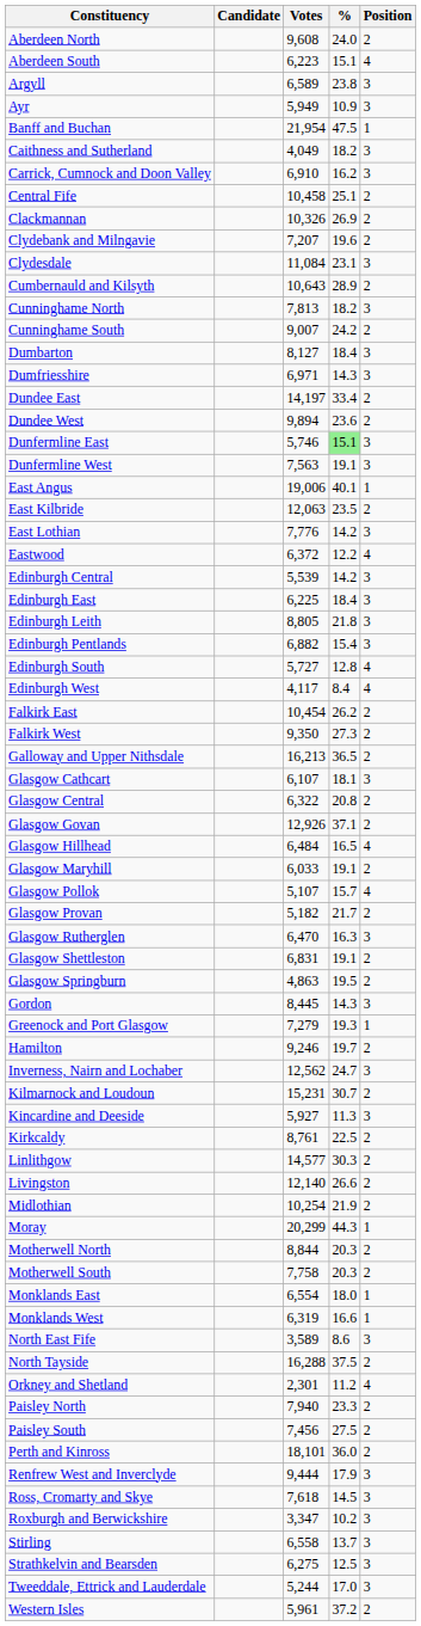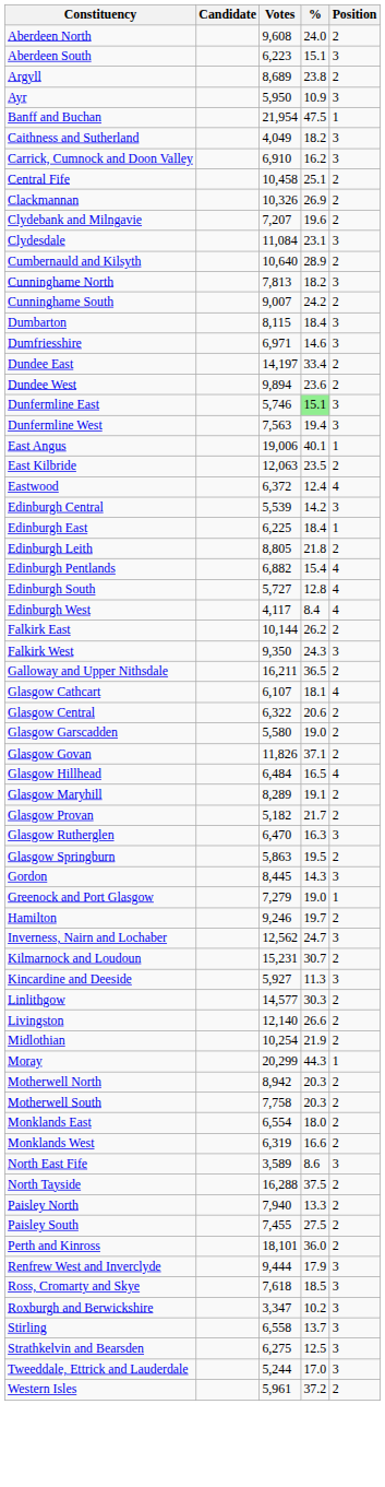Aberdeen South | Position: 4 -> 3
Argyll | Votes: 6,589 -> 8,689
Argyll | Position: 3 -> 2
Ayr | Votes: 5,949 -> 5,950
Cumbernauld and Kilsyth | Votes: 10,643 -> 10,640
Dumbarton | Votes: 8,127 -> 8,115
Dumfriesshire | %: 14.3 -> 14.6
Dunfermline West | %: 19.1 -> 19.4
- row: East Lothian | 7,776 | 14.2 | 3
Eastwood | %: 12.2 -> 12.4
Edinburgh East | Position: 3 -> 1
Edinburgh Leith | Position: 3 -> 2
Edinburgh Pentlands | Position: 3 -> 4
Falkirk East | Votes: 10,454 -> 10,144
Falkirk West | %: 27.3 -> 24.3
Falkirk West | Position: 2 -> 3
Galloway and Upper Nithsdale | Votes: 16,213 -> 16,211
Glasgow Cathcart | Position: 3 -> 4
Glasgow Central | %: 20.8 -> 20.6
+ row: Glasgow Garscadden | 5,580 | 19.0 | 2
Glasgow Govan | Votes: 12,926 -> 11,826
Glasgow Maryhill | Votes: 6,033 -> 8,289
- row: Glasgow Pollok | 5,107 | 15.7 | 4
- row: Glasgow Shettleston | 6,831 | 19.1 | 2
Glasgow Springburn | Votes: 4,863 -> 5,863
Greenock and Port Glasgow | %: 19.3 -> 19.0
- row: Kirkcaldy | 8,761 | 22.5 | 2
Motherwell North | Votes: 8,844 -> 8,942
Monklands East | Position: 1 -> 2
Monklands West | Position: 1 -> 2
- row: Orkney and Shetland | 2,301 | 11.2 | 4
Paisley North | %: 23.3 -> 13.3
Paisley South | Votes: 7,456 -> 7,455
Ross, Cromarty and Skye | %: 14.5 -> 18.5
